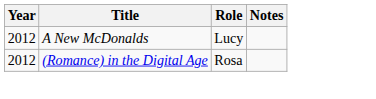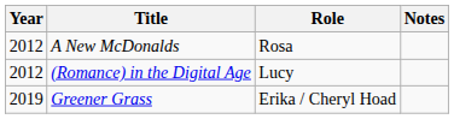A New McDonalds | Role: Lucy -> Rosa
(Romance) in the Digital Age | Role: Rosa -> Lucy
+ row: 2019 | Greener Grass | Erika / Cheryl Hoad
